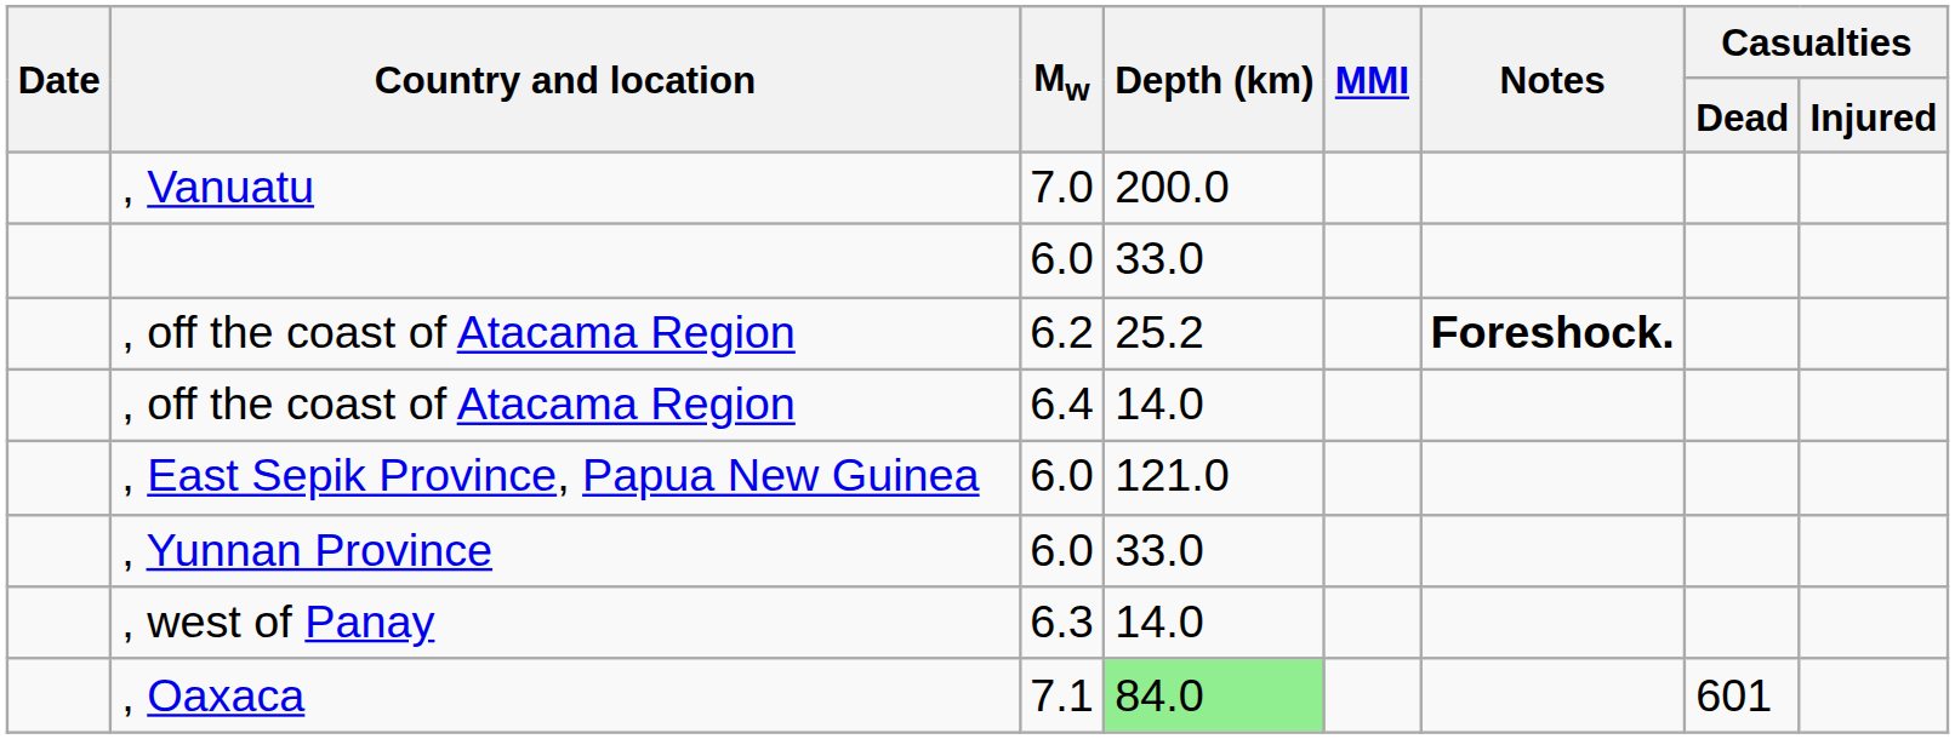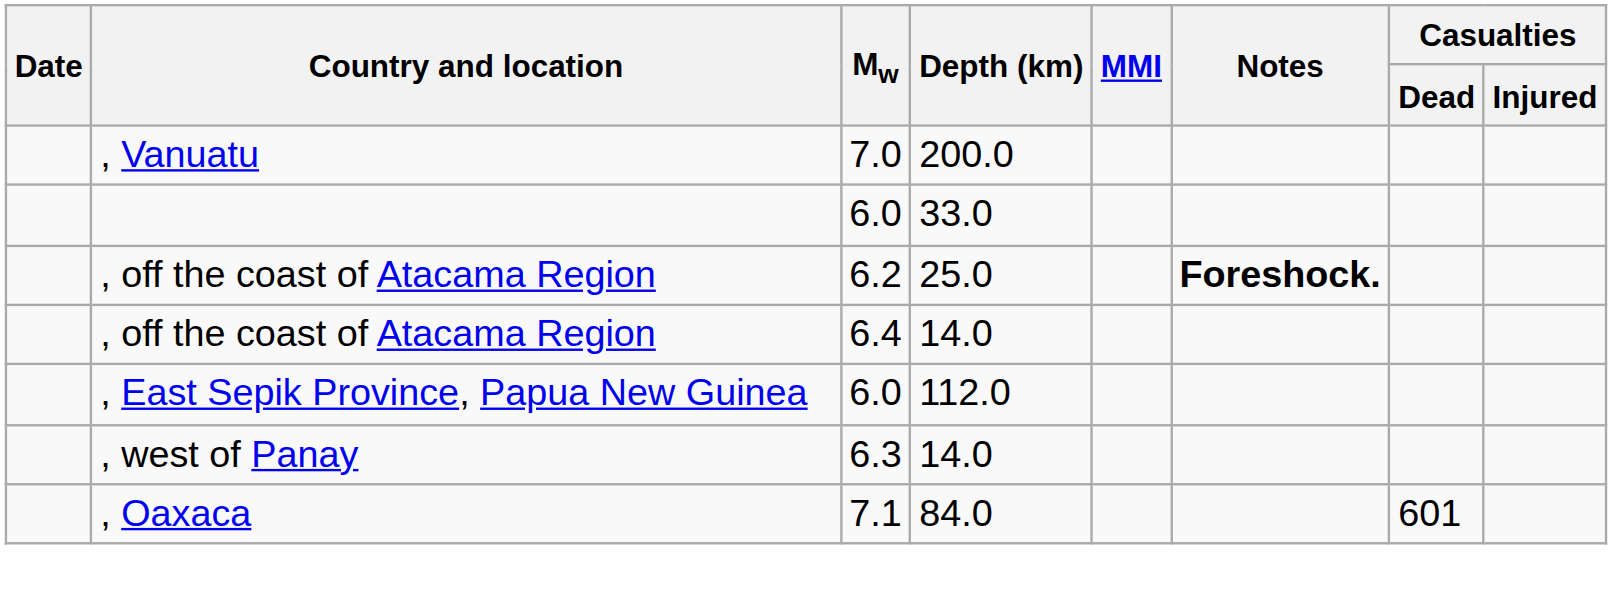, off the coast of Atacama Region / 6.2 | Depth (km): 25.2 -> 25.0
, East Sepik Province, Papua New Guinea | Depth (km): 121.0 -> 112.0
- row: , Yunnan Province | 6.0 | 33.0
, Oaxaca | Depth (km): lightgreen background -> no background
